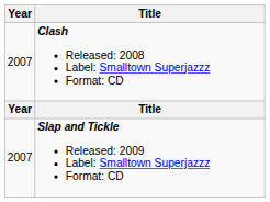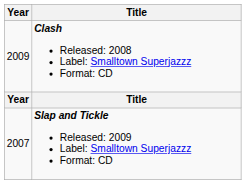Clash Released: 2008 Label: Smalltown Superjazzz Format: CD | Year: 2007 -> 2009
